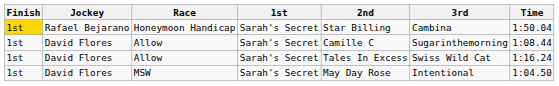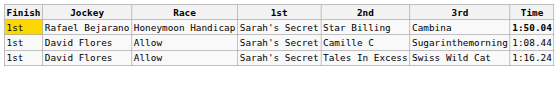Honeymoon Handicap | Time: normal -> bold
- row: 1st | David Flores | MSW | Sarah's Secret | May Day Rose | Intentional | 1:04.50
